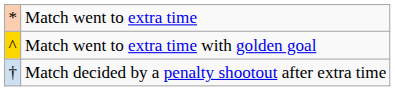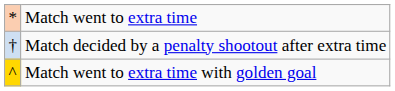rows swapped: Match went to extra time with golden goal <-> Match decided by a penalty shootout after extra time
